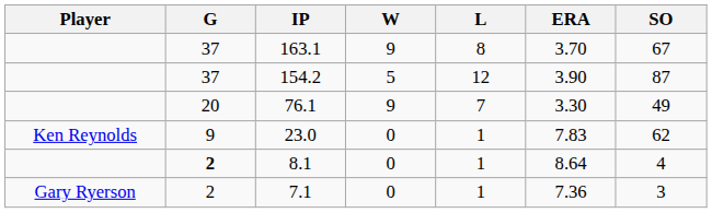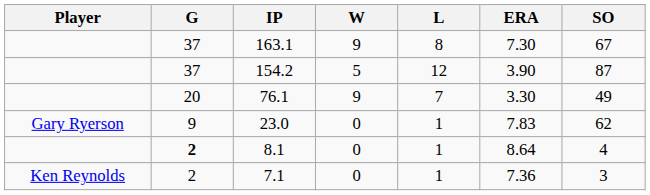163.1 | ERA: 3.70 -> 7.30
23.0 | Player: Ken Reynolds -> Gary Ryerson
7.1 | Player: Gary Ryerson -> Ken Reynolds
